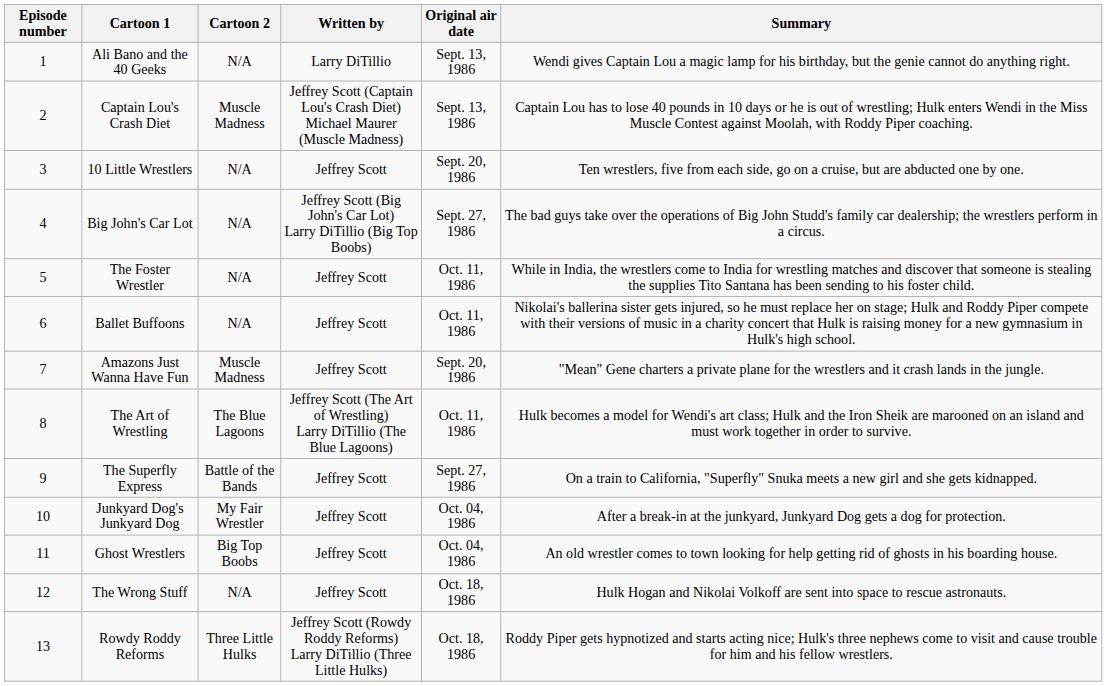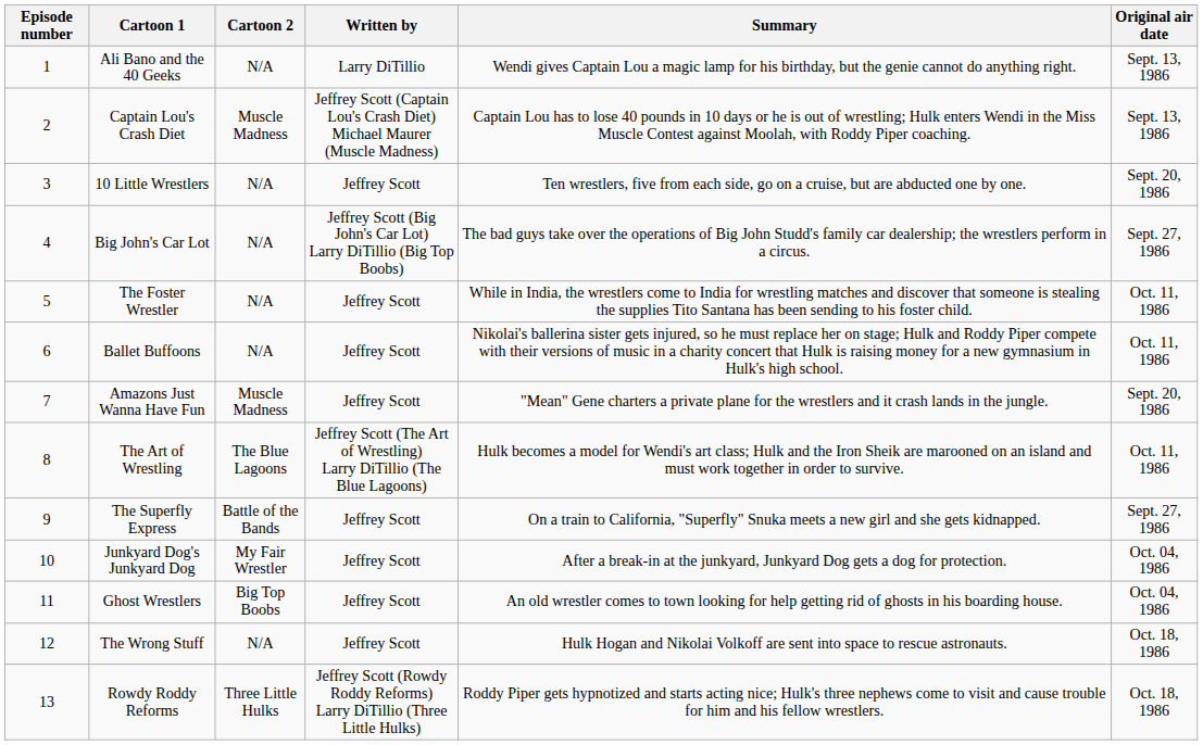columns swapped: Original air date <-> Summary
